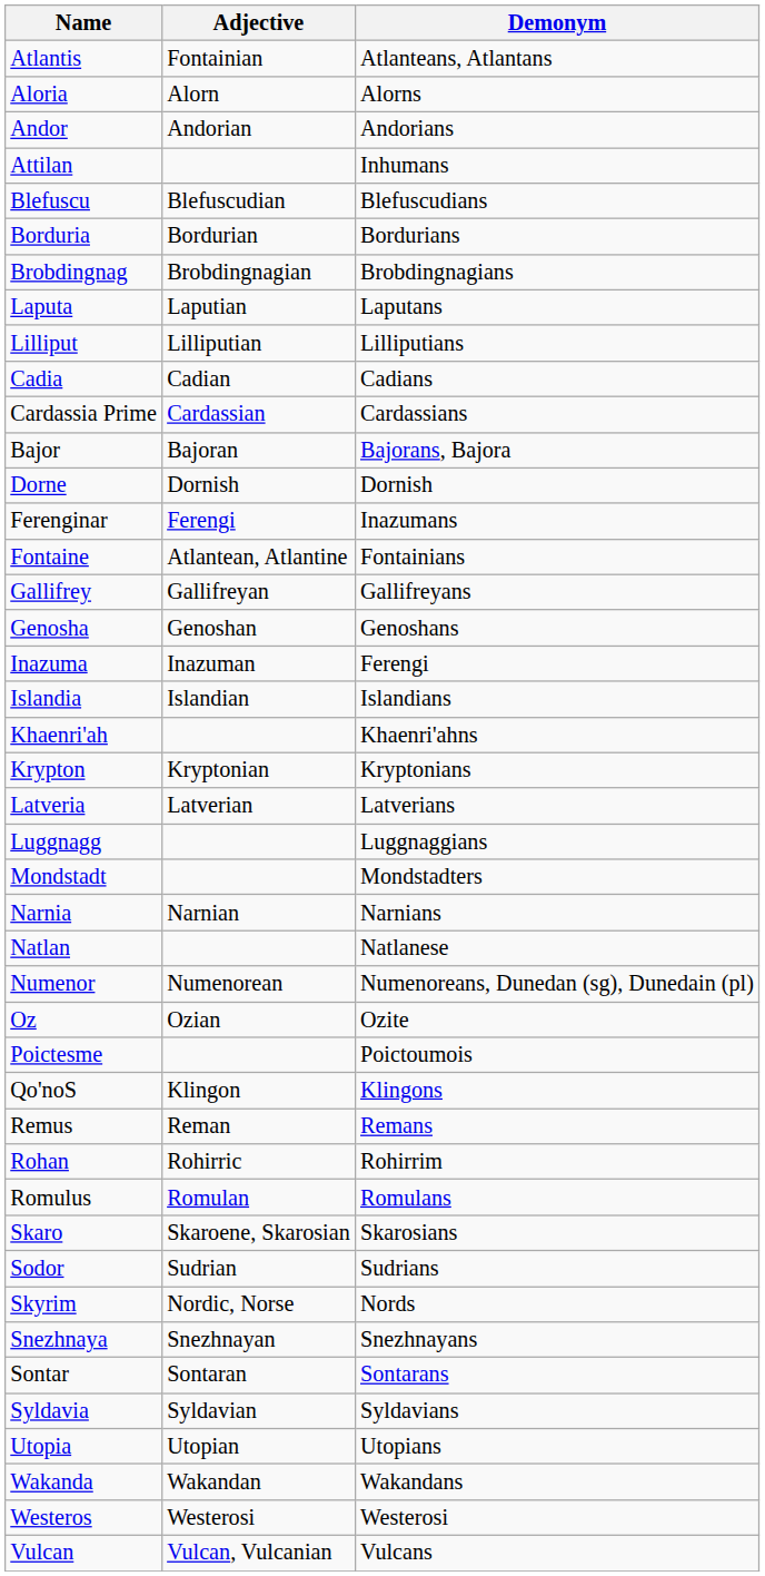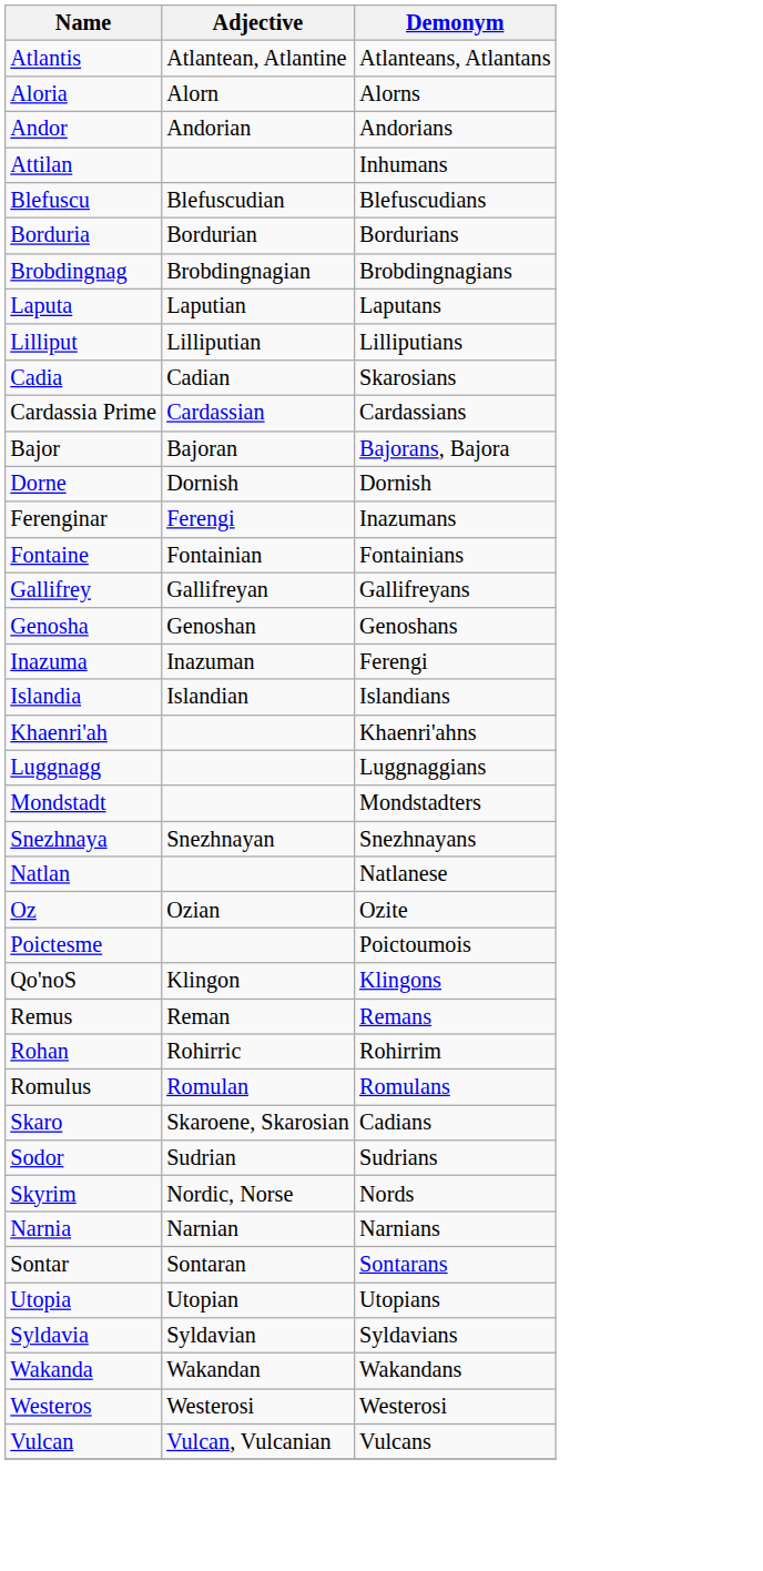Atlantis | Adjective: Fontainian -> Atlantean, Atlantine
Cadia | Demonym: Cadians -> Skarosians
Fontaine | Adjective: Atlantean, Atlantine -> Fontainian
- row: Krypton | Kryptonian | Kryptonians
- row: Latveria | Latverian | Latverians
rows swapped: Narnia <-> Snezhnaya
- row: Numenor | Numenorean | Numenoreans, Dunedan (sg), Dunedain (pl)
Skaro | Demonym: Skarosians -> Cadians
rows swapped: Syldavia <-> Utopia
